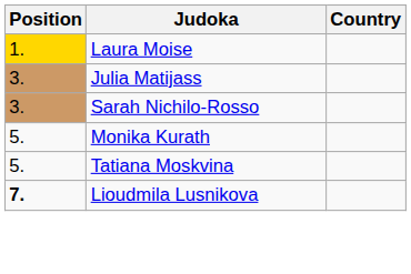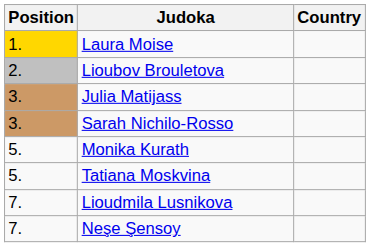+ row: 2. | Lioubov Brouletova
Lioudmila Lusnikova | Position: bold -> normal
+ row: 7. | Neşe Şensoy
